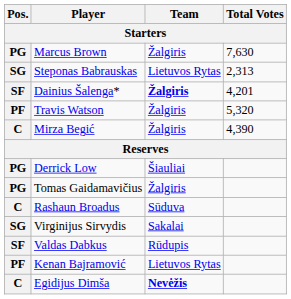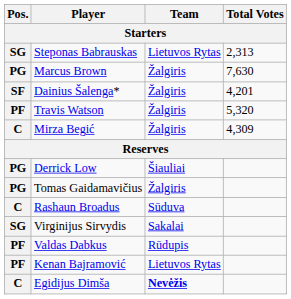rows swapped: Marcus Brown <-> Steponas Babrauskas
Dainius Šalenga* | Team: bold -> normal
Mirza Begić | Total Votes: 4,390 -> 4,309
Valdas Dabkus | Pos.: SF -> PF
